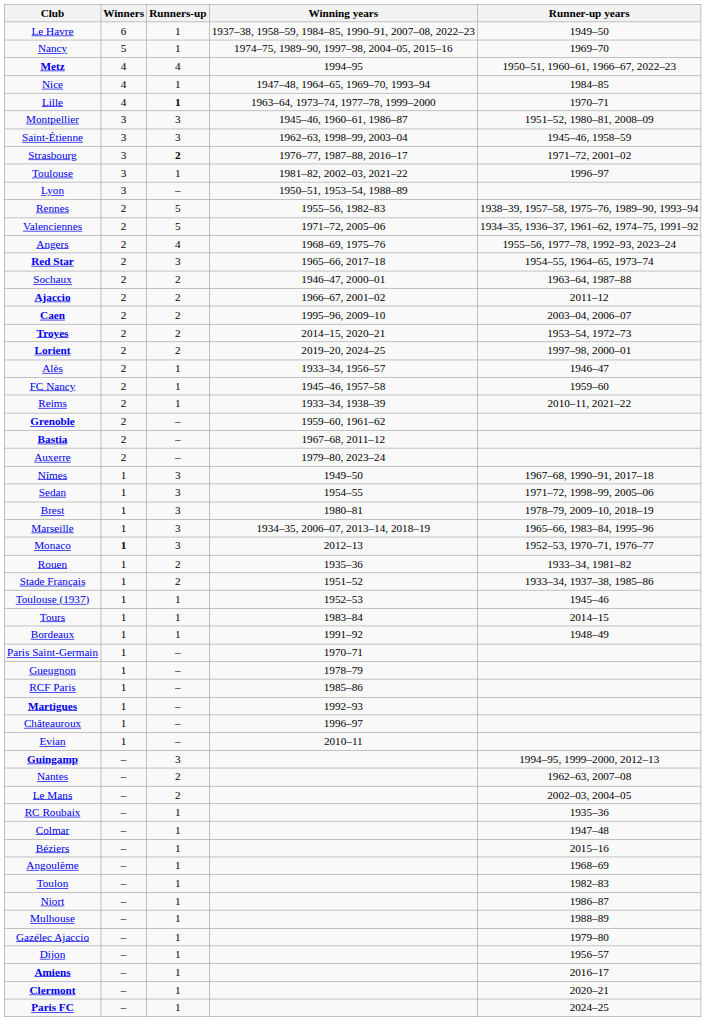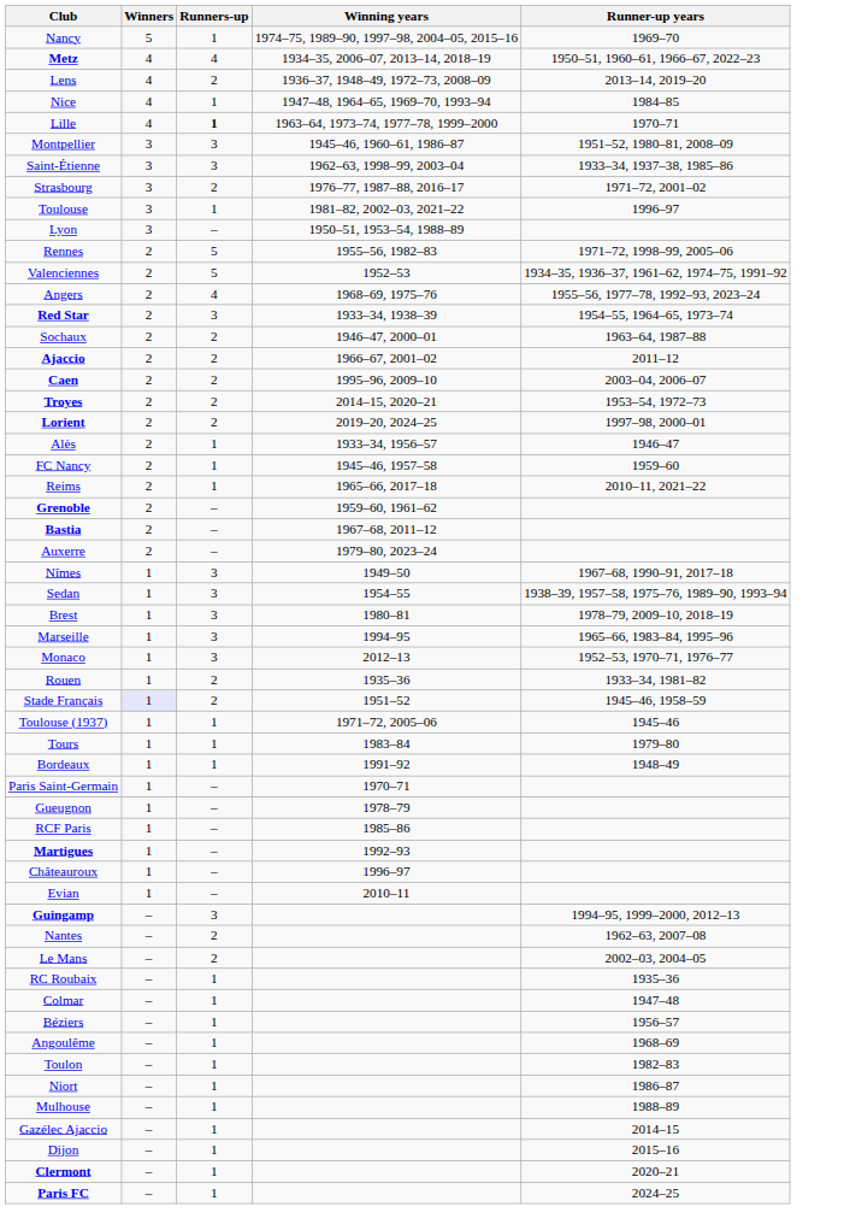- row: Le Havre | 6 | 1 | 1937–38, 1958–59, 1984–85, 1990–91, 2007–08, 2022–23 | 1949–50
Metz | Winning years: 1994–95 -> 1934–35, 2006–07, 2013–14, 2018–19
+ row: Lens | 4 | 2 | 1936–37, 1948–49, 1972–73, 2008–09 | 2013–14, 2019–20
Saint-Étienne | Runner-up years: 1945–46, 1958–59 -> 1933–34, 1937–38, 1985–86
Strasbourg | Runners-up: bold -> normal
Rennes | Runner-up years: 1938–39, 1957–58, 1975–76, 1989–90, 1993–94 -> 1971–72, 1998–99, 2005–06
Valenciennes | Winning years: 1971–72, 2005–06 -> 1952–53
Red Star | Winning years: 1965–66, 2017–18 -> 1933–34, 1938–39
Reims | Winning years: 1933–34, 1938–39 -> 1965–66, 2017–18
Sedan | Runner-up years: 1971–72, 1998–99, 2005–06 -> 1938–39, 1957–58, 1975–76, 1989–90, 1993–94
Marseille | Winning years: 1934–35, 2006–07, 2013–14, 2018–19 -> 1994–95
Monaco | Winners: bold -> normal
Stade Français | Winners: no background -> lavender background
Stade Français | Runner-up years: 1933–34, 1937–38, 1985–86 -> 1945–46, 1958–59
Toulouse (1937) | Winning years: 1952–53 -> 1971–72, 2005–06
Tours | Runner-up years: 2014–15 -> 1979–80
Béziers | Runner-up years: 2015–16 -> 1956–57
Gazélec Ajaccio | Runner-up years: 1979–80 -> 2014–15
Dijon | Runner-up years: 1956–57 -> 2015–16
- row: Amiens | – | 1 | 2016–17
